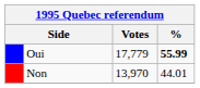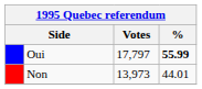Oui | Votes: 17,779 -> 17,797
Non | Votes: 13,970 -> 13,973
